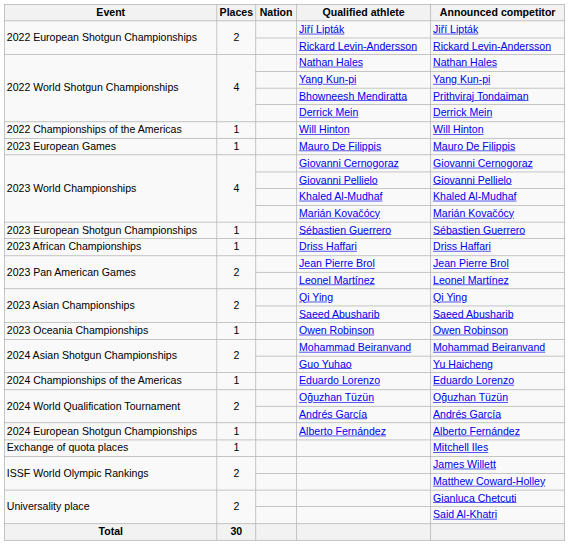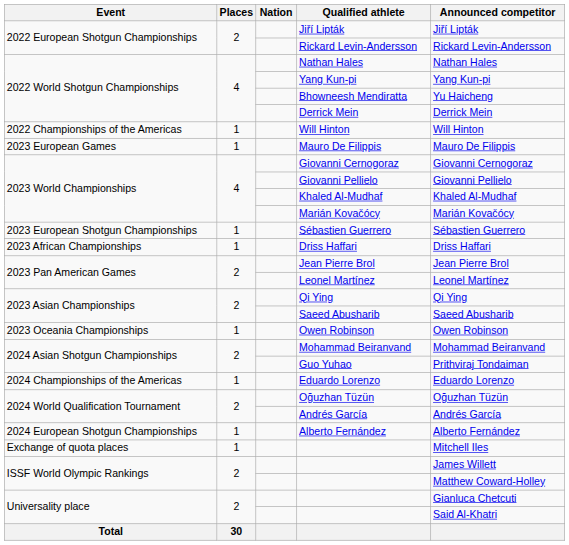Bhowneesh Mendiratta | Announced competitor: Prithviraj Tondaiman -> Yu Haicheng
Guo Yuhao | Announced competitor: Yu Haicheng -> Prithviraj Tondaiman
